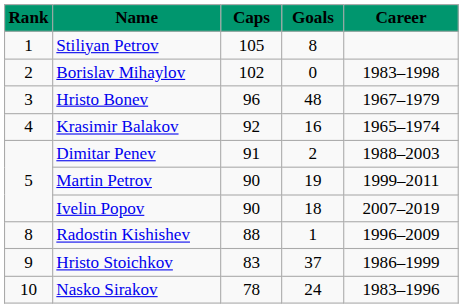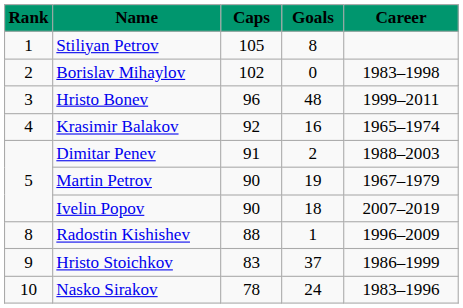Hristo Bonev | Career: 1967–1979 -> 1999–2011
Martin Petrov | Career: 1999–2011 -> 1967–1979
